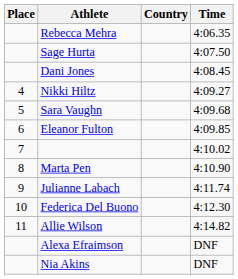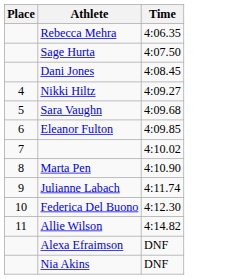- column: Country
